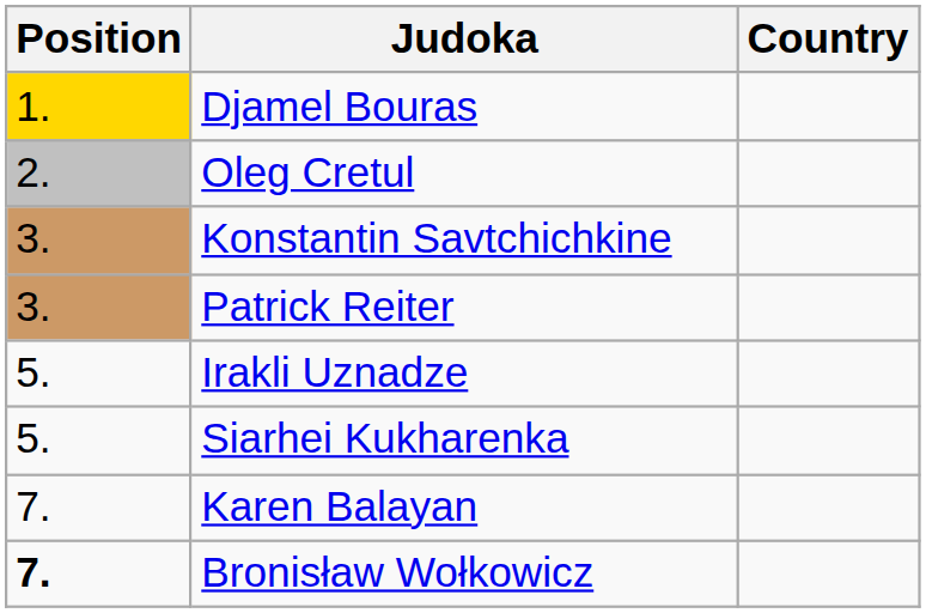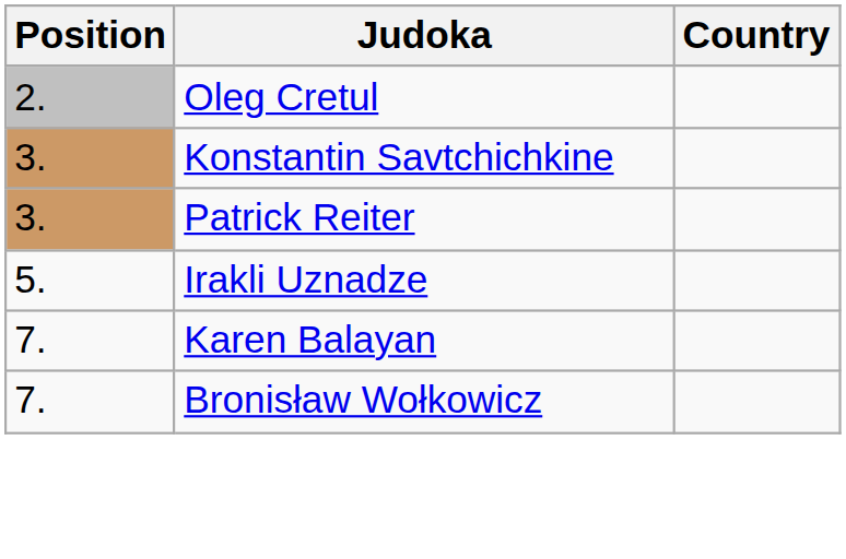- row: 1. | Djamel Bouras
- row: 5. | Siarhei Kukharenka
Bronisław Wołkowicz | Position: bold -> normal
